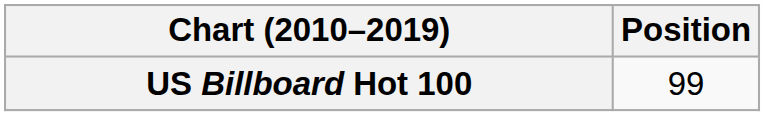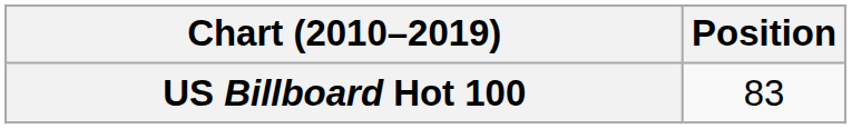US Billboard Hot 100 | Position: 99 -> 83
